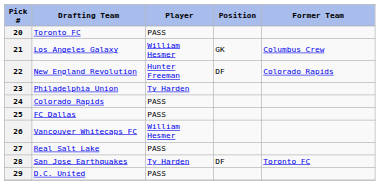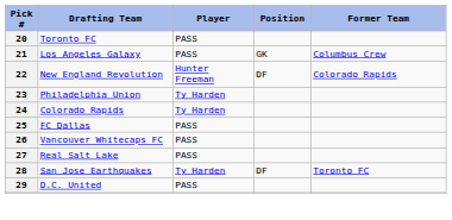21 | Player: William Hesmer -> PASS
24 | Player: PASS -> Ty Harden
26 | Player: William Hesmer -> PASS
